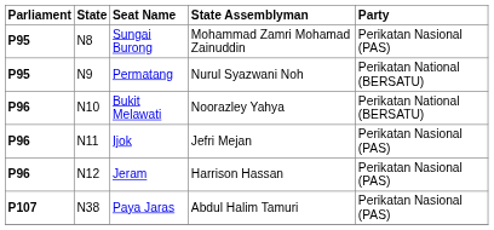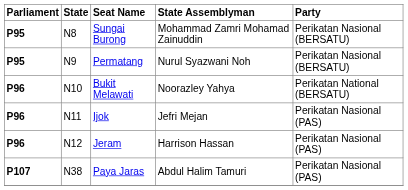Sungai Burong | Party: Perikatan Nasional (PAS) -> Perikatan Nasional (BERSATU)
Permatang | Party: Perikatan National (BERSATU) -> Perikatan Nasional (BERSATU)
